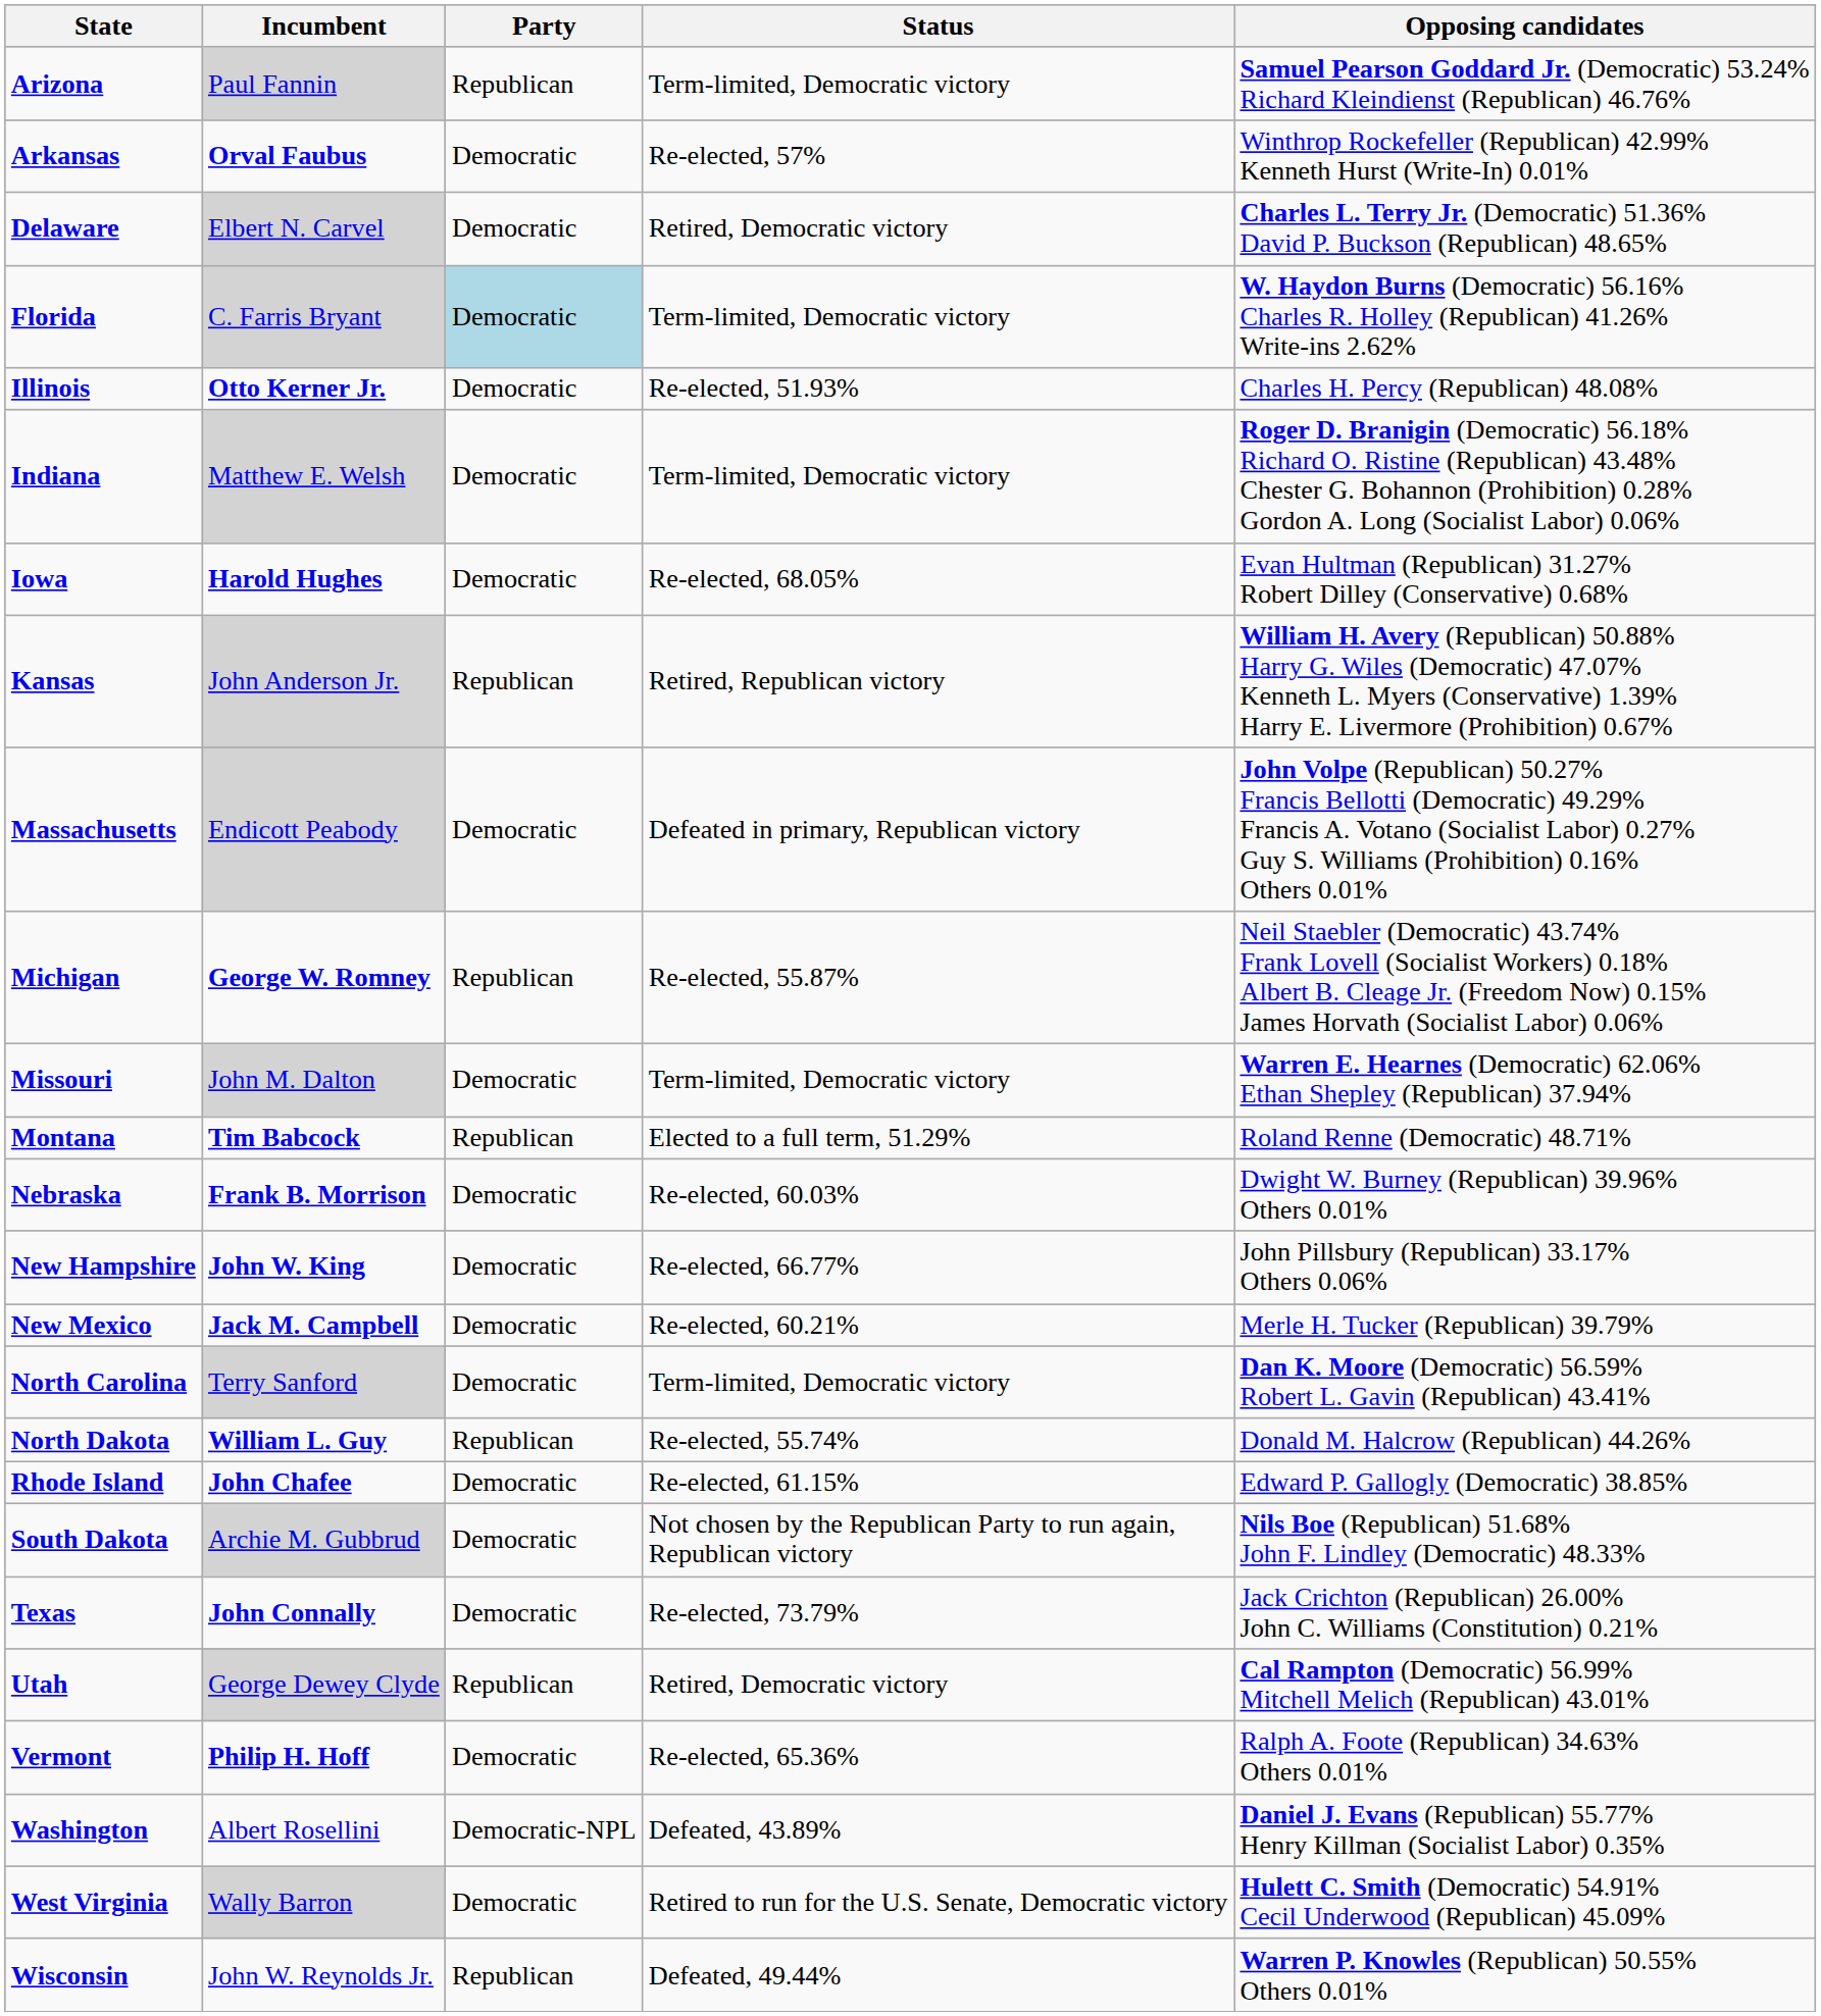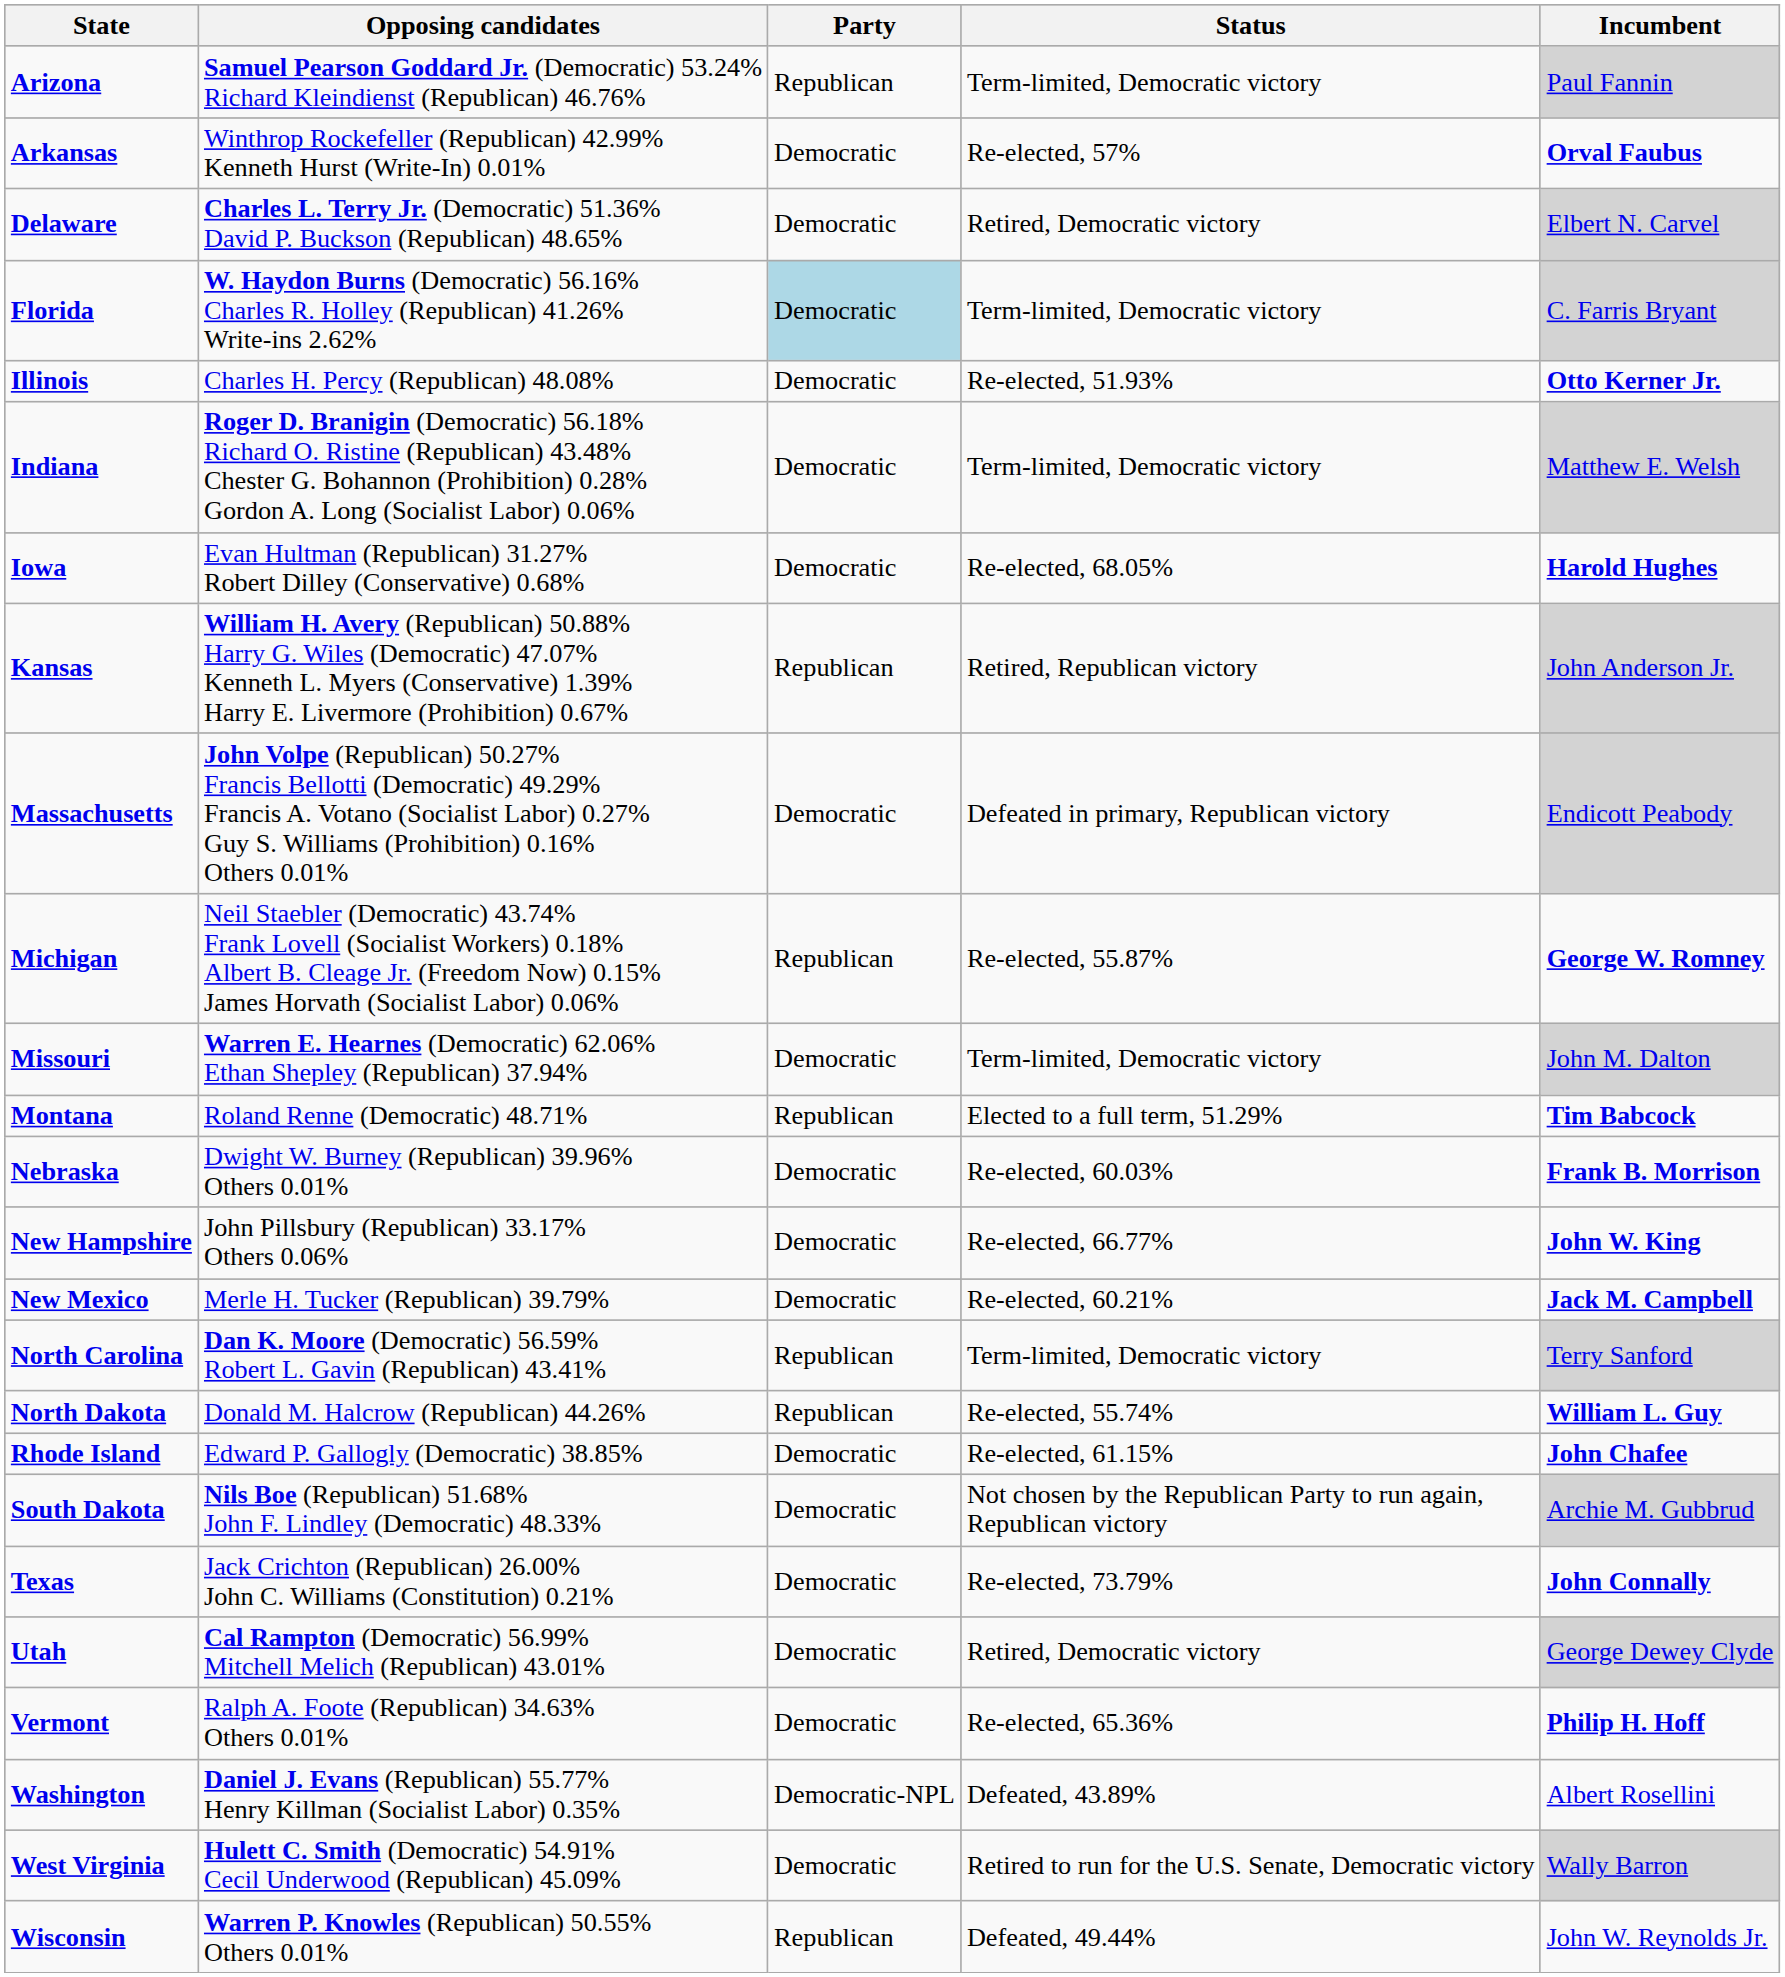columns swapped: Incumbent <-> Opposing candidates
North Carolina | Party: Democratic -> Republican
Utah | Party: Republican -> Democratic
